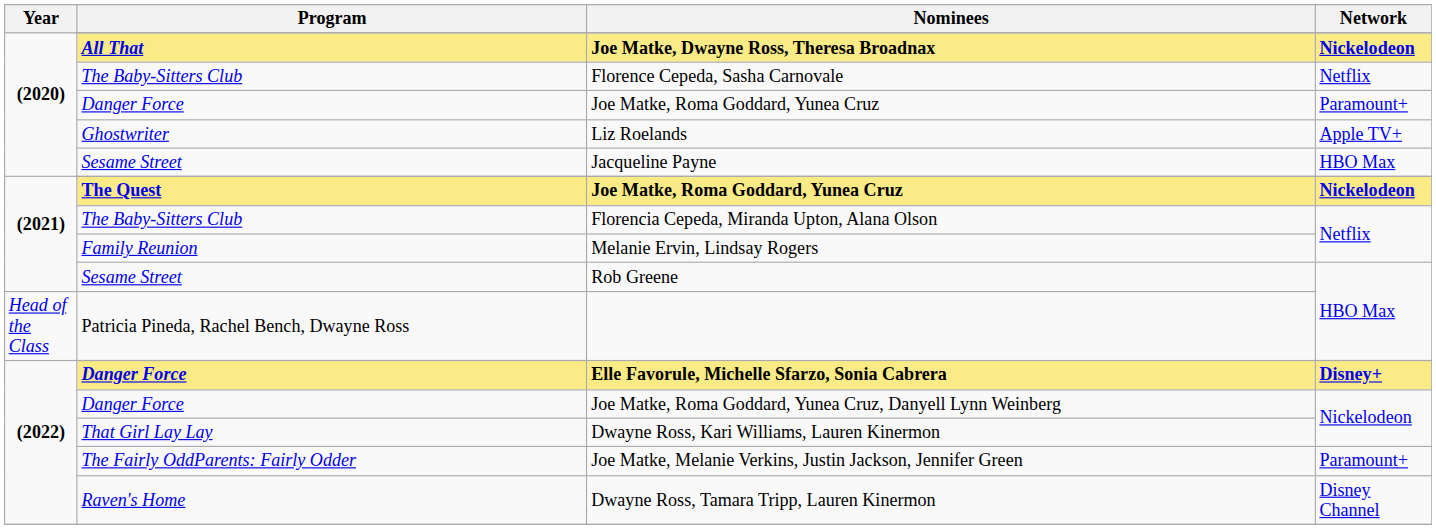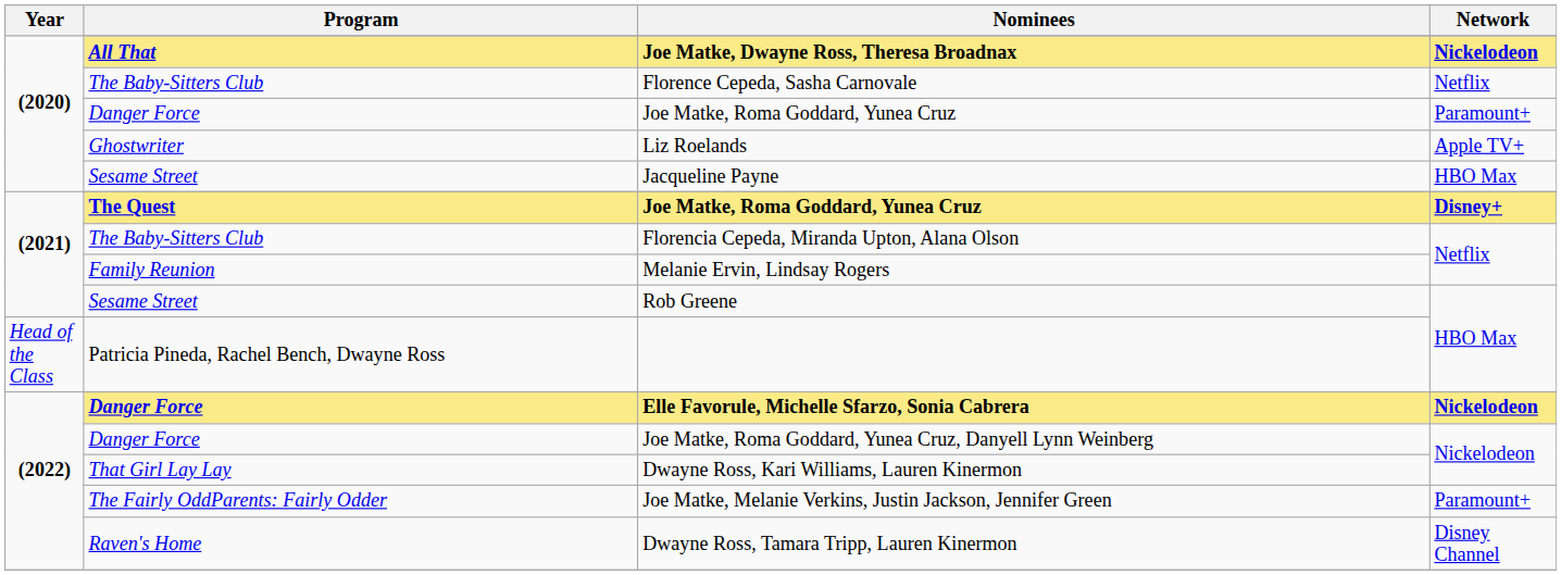(2021) / Joe Matke, Roma Goddard, Yunea Cruz | Network: Nickelodeon -> Disney+
Elle Favorule, Michelle Sfarzo, Sonia Cabrera | Network: Disney+ -> Nickelodeon
